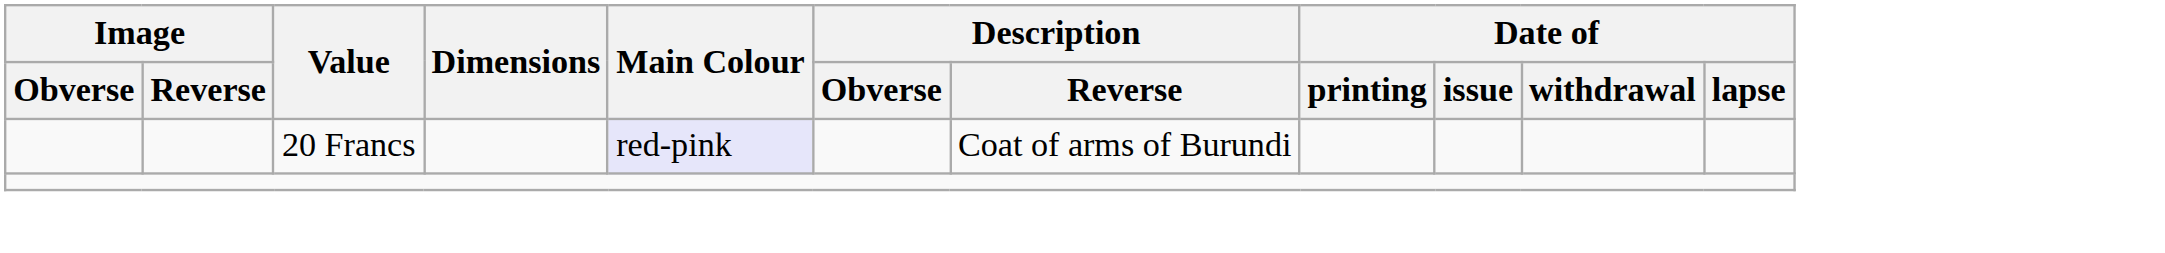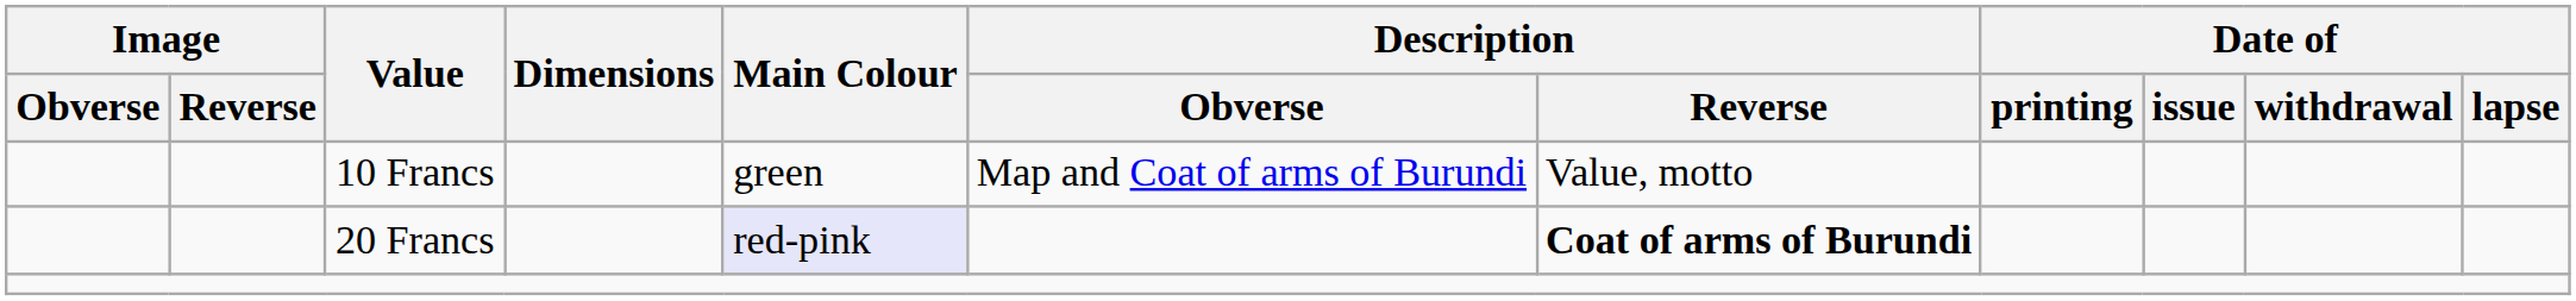+ row: 10 Francs | green | Map and Coat of arms of Burundi | Value, motto
20 Francs | Description / Reverse: normal -> bold
